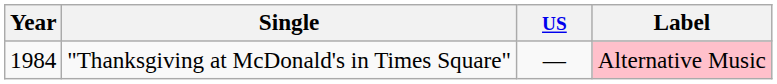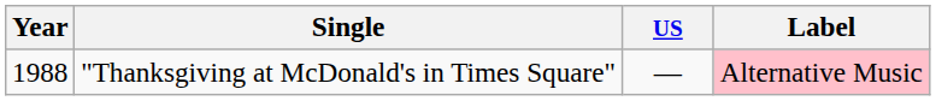"Thanksgiving at McDonald's in Times Square" | Year: 1984 -> 1988
